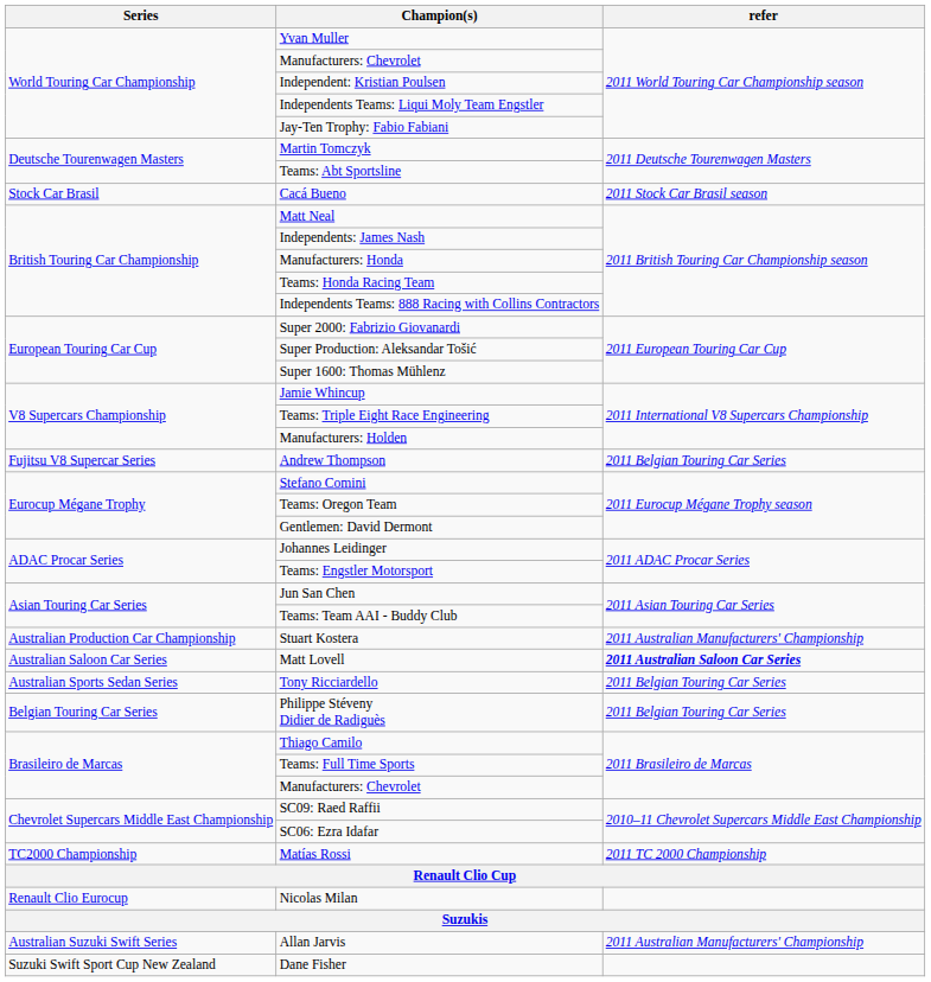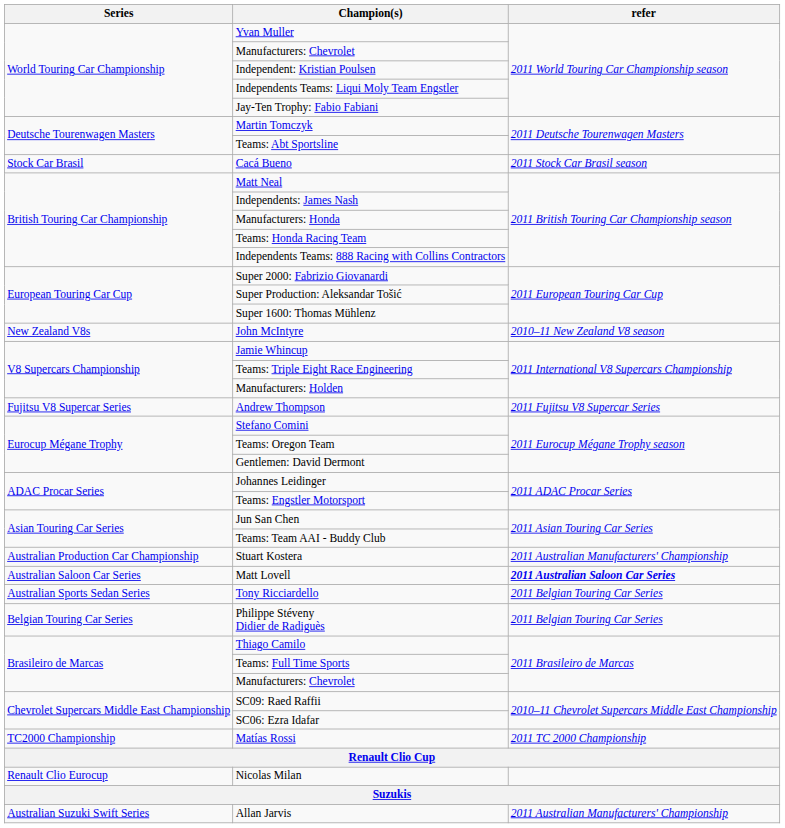+ row: New Zealand V8s | John McIntyre | 2010–11 New Zealand V8 season
Andrew Thompson | refer: 2011 Belgian Touring Car Series -> 2011 Fujitsu V8 Supercar Series
- row: Suzuki Swift Sport Cup New Zealand | Dane Fisher
